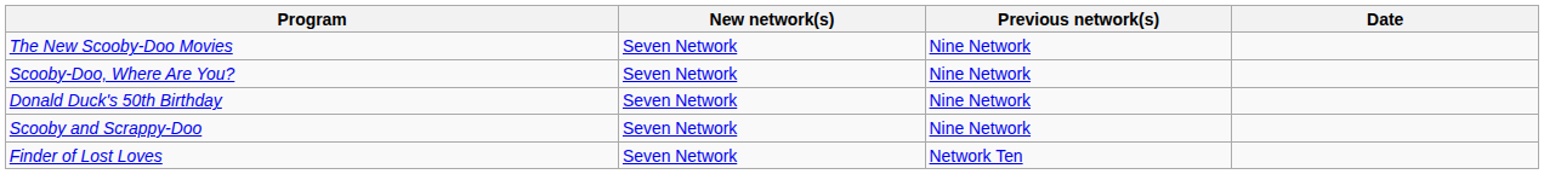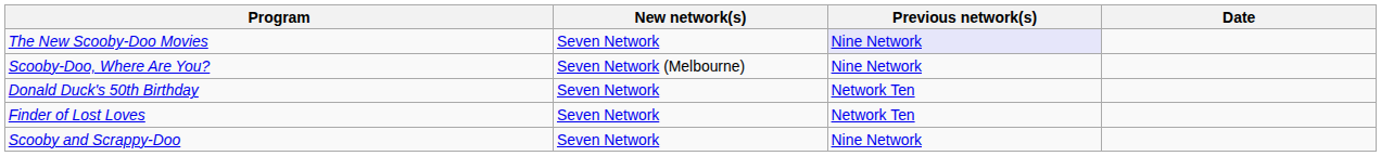The New Scooby-Doo Movies | Previous network(s): no background -> lavender background
Scooby-Doo, Where Are You? | New network(s): Seven Network -> Seven Network (Melbourne)
Donald Duck's 50th Birthday | Previous network(s): Nine Network -> Network Ten
rows swapped: Finder of Lost Loves <-> Scooby and Scrappy-Doo
